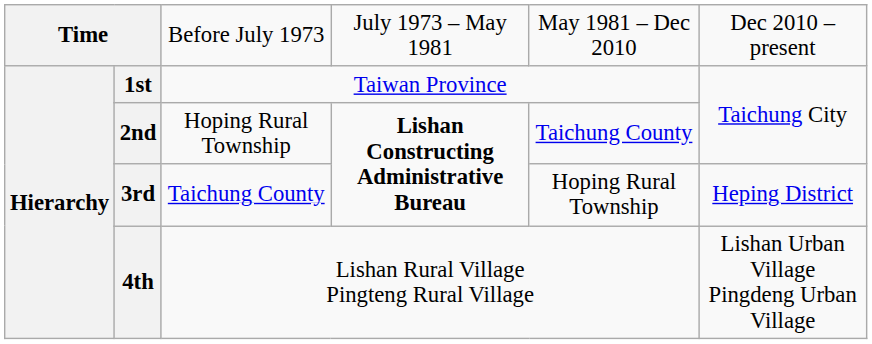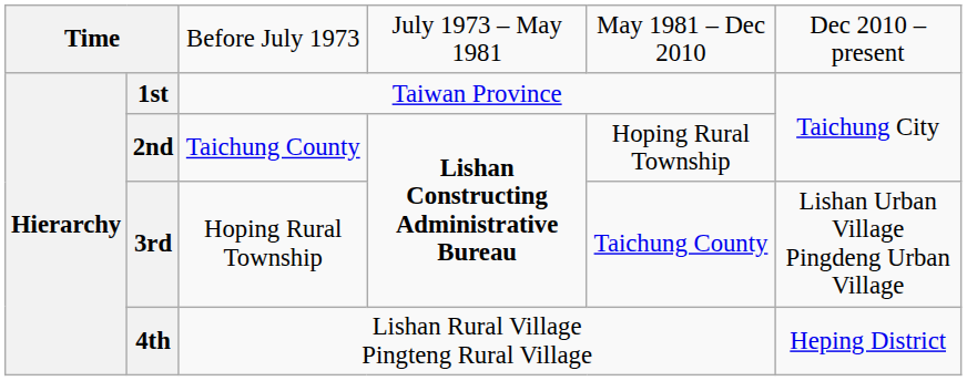2nd | column 3: Hoping Rural Township -> Taichung County
2nd | column 5: Taichung County -> Hoping Rural Township
3rd | column 3: Taichung County -> Hoping Rural Township
3rd | column 5: Hoping Rural Township -> Taichung County
3rd | column 6: Heping District -> Lishan Urban Village Pingdeng Urban Village
4th | column 6: Lishan Urban Village Pingdeng Urban Village -> Heping District
